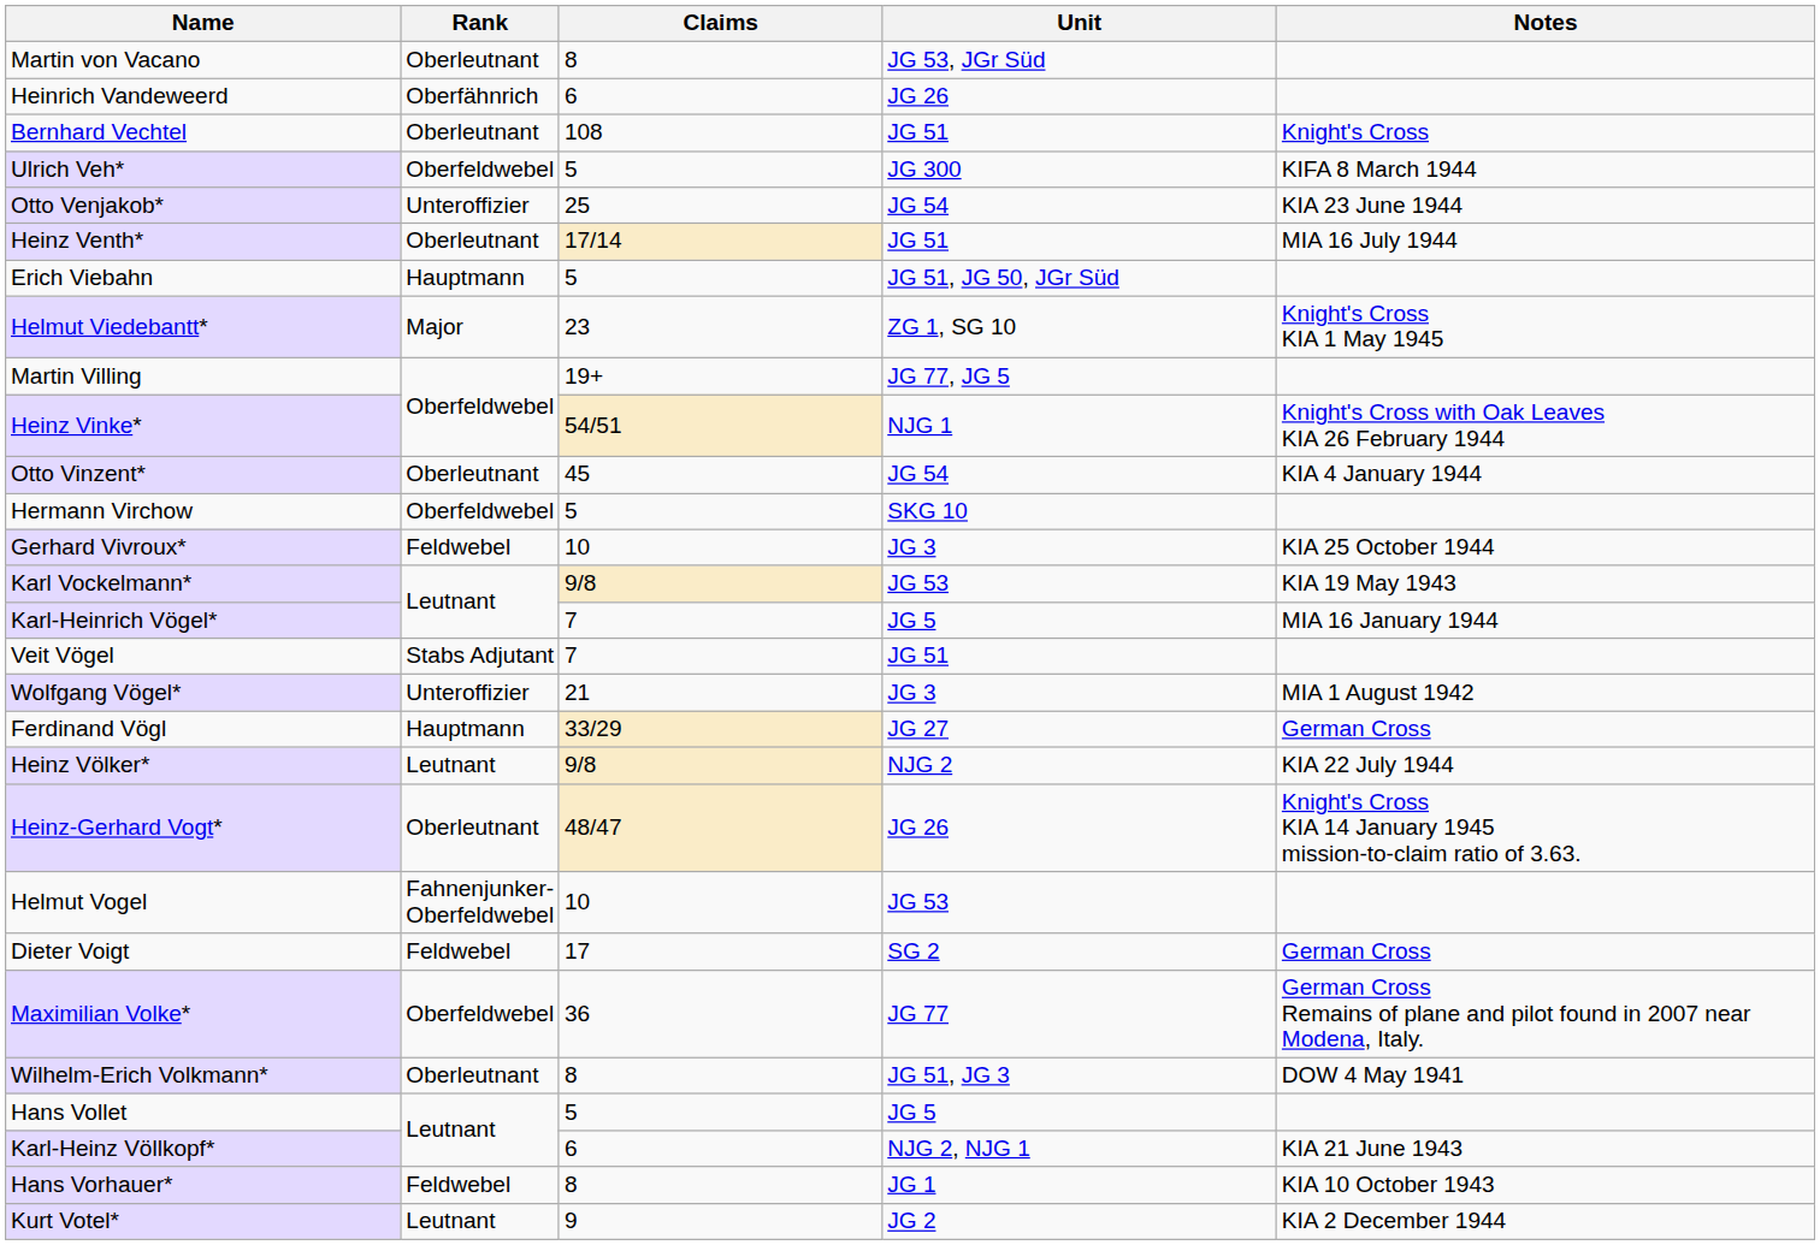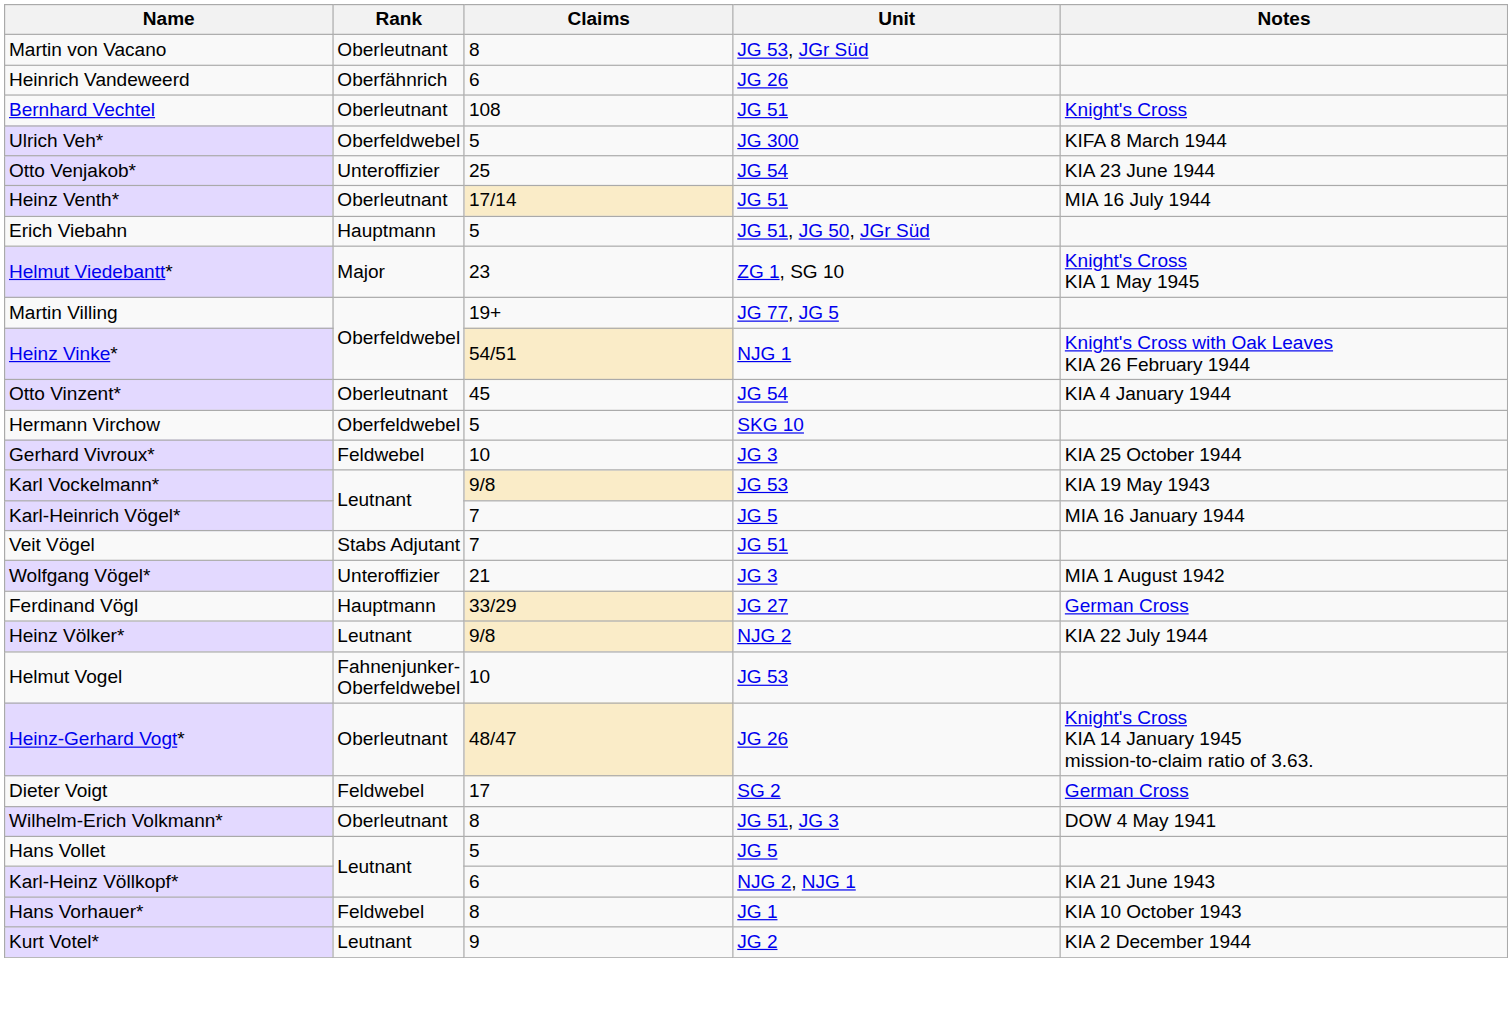rows swapped: Helmut Vogel <-> Heinz-Gerhard Vogt*
- row: Maximilian Volke* | Oberfeldwebel | 36 | JG 77 | German Cross Remains of plane and pilot found in 2007 near Modena, Italy.
